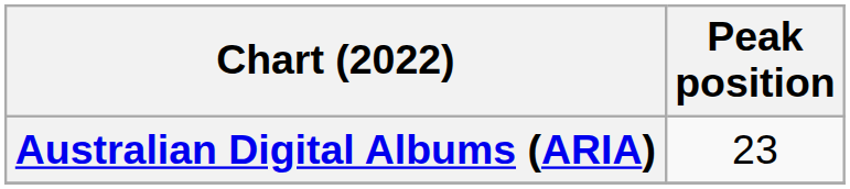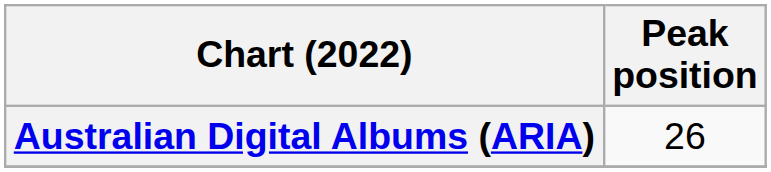Australian Digital Albums (ARIA) | Peak position: 23 -> 26
